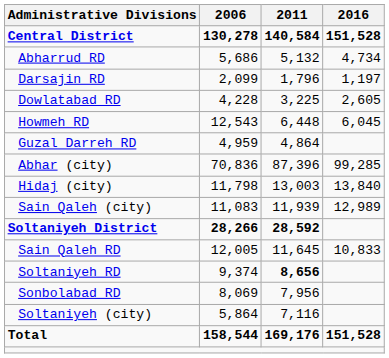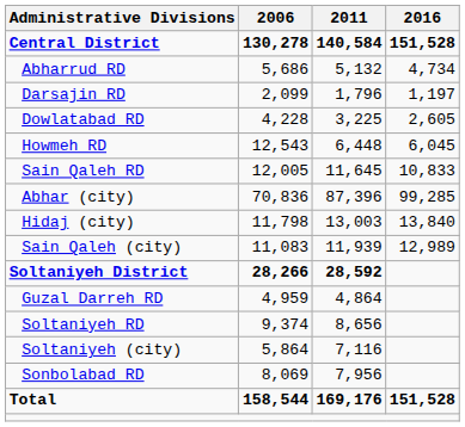rows swapped: Sain Qaleh RD <-> Guzal Darreh RD
Soltaniyeh RD | 2011: bold -> normal
rows swapped: Sonbolabad RD <-> Soltaniyeh (city)
